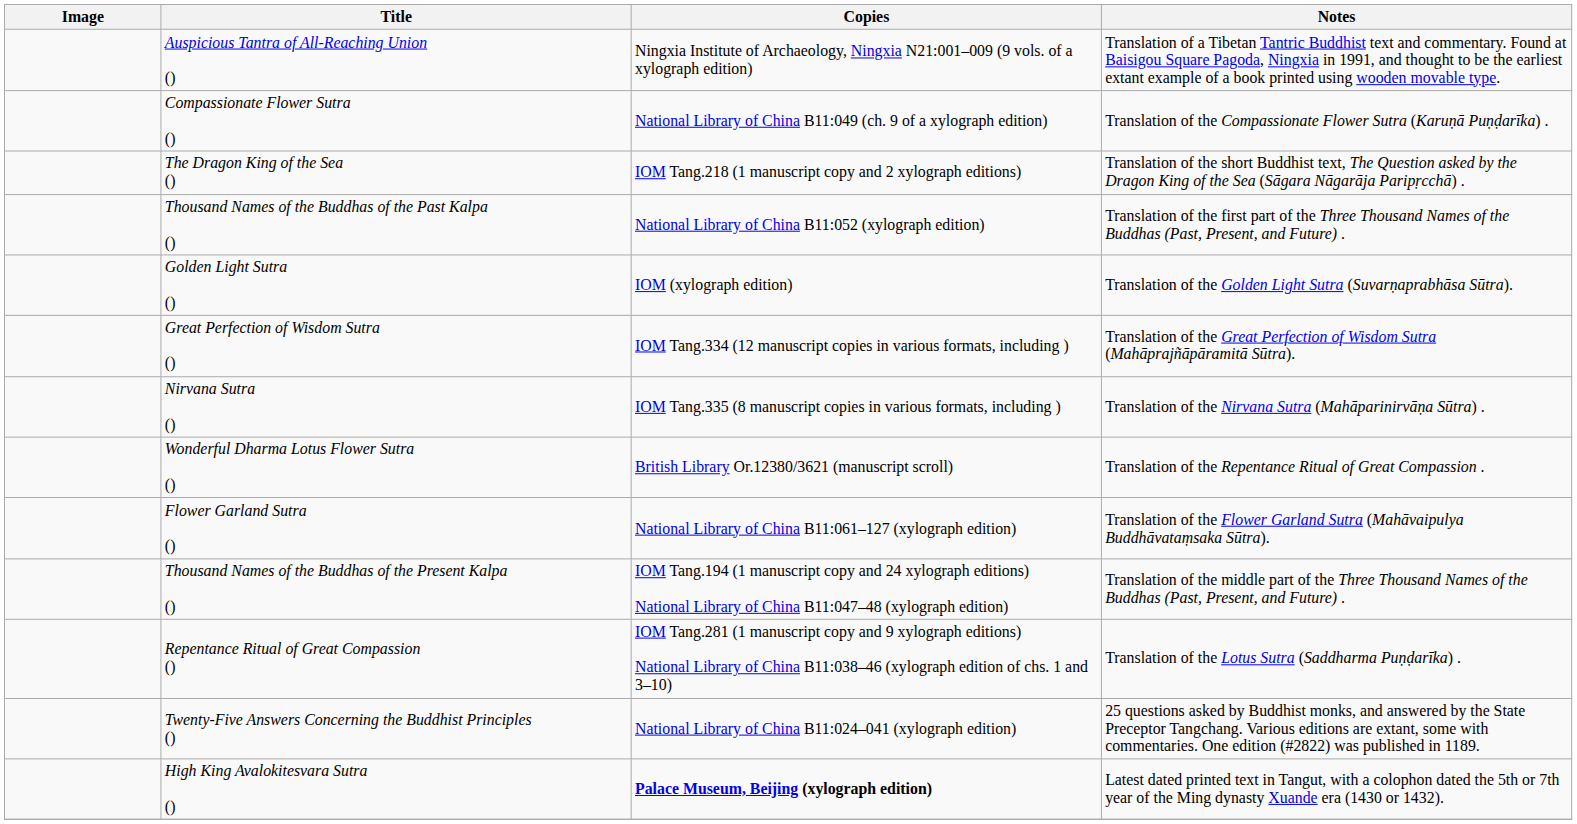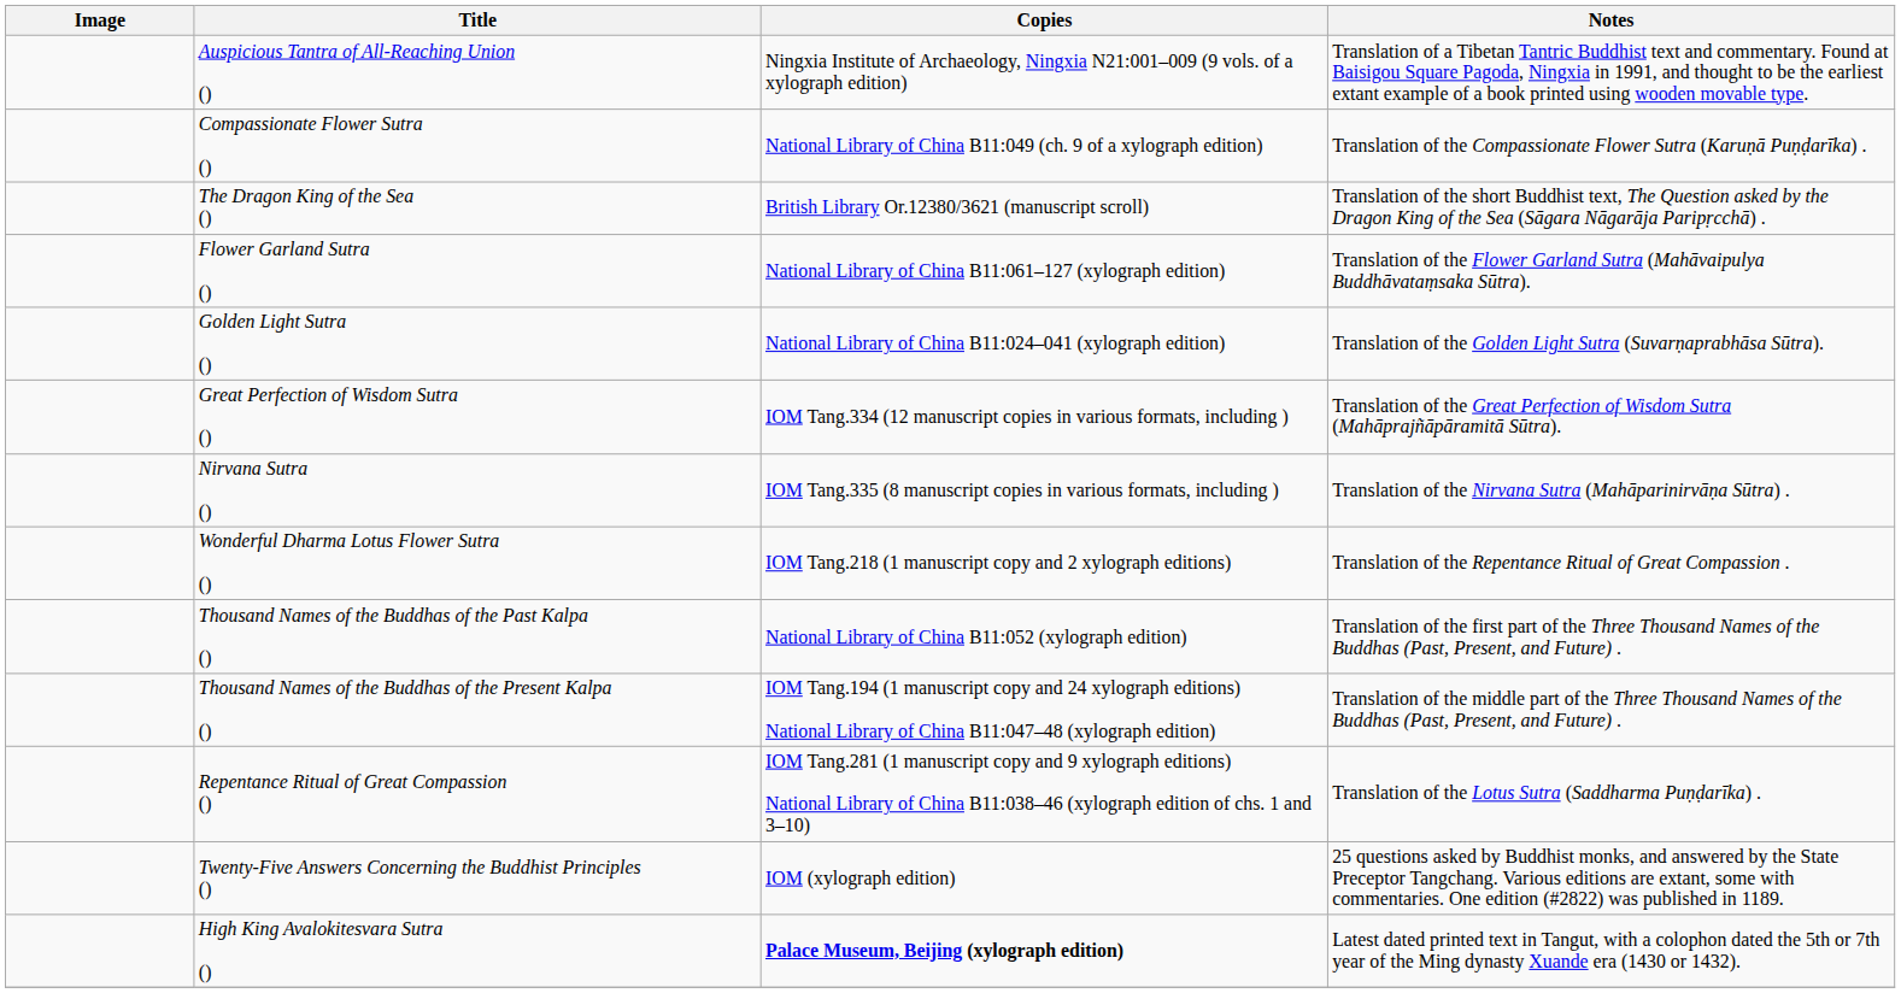The Dragon King of the Sea () | Copies: IOM Tang.218 (1 manuscript copy and 2 xylograph editions) -> British Library Or.12380/3621 (manuscript scroll)
rows swapped: Flower Garland Sutra () <-> Thousand Names of the Buddhas of the Past Kalpa ()
Golden Light Sutra () | Copies: IOM (xylograph edition) -> National Library of China B11:024–041 (xylograph edition)
Wonderful Dharma Lotus Flower Sutra () | Copies: British Library Or.12380/3621 (manuscript scroll) -> IOM Tang.218 (1 manuscript copy and 2 xylograph editions)
Twenty-Five Answers Concerning the Buddhist Principles () | Copies: National Library of China B11:024–041 (xylograph edition) -> IOM (xylograph edition)
